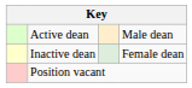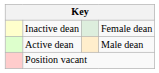rows swapped: Active dean <-> Inactive dean
